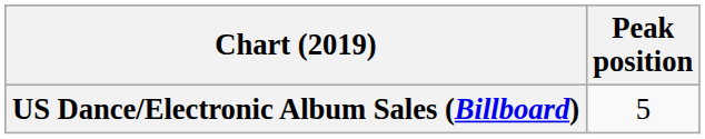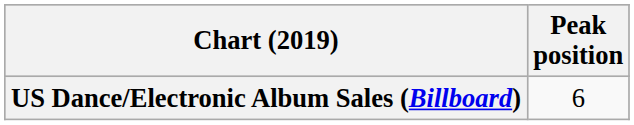US Dance/Electronic Album Sales (Billboard) | Peak position: 5 -> 6
